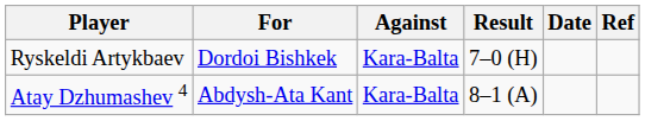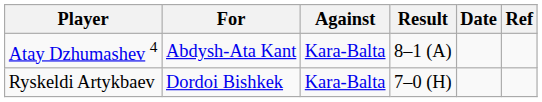rows swapped: Ryskeldi Artykbaev <-> Atay Dzhumashev 4
